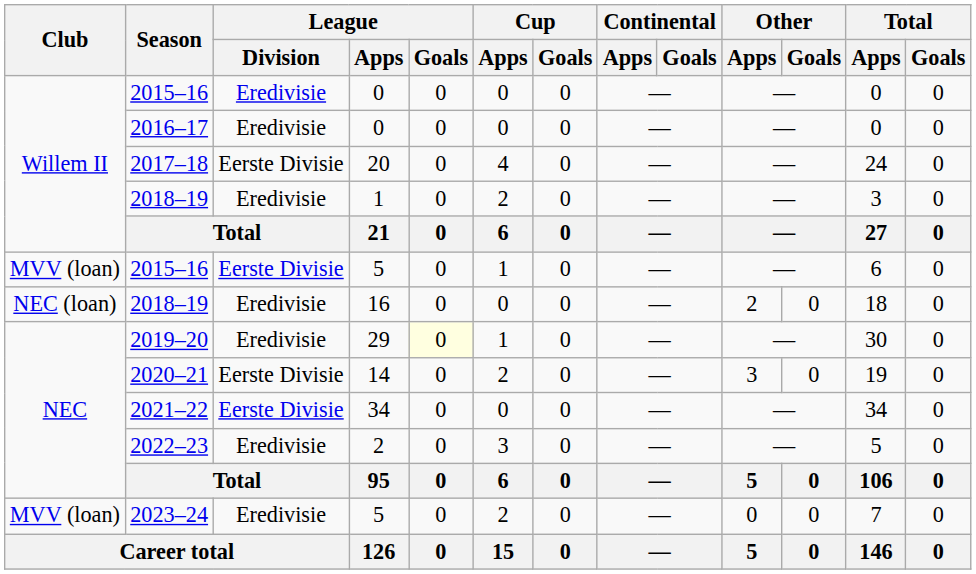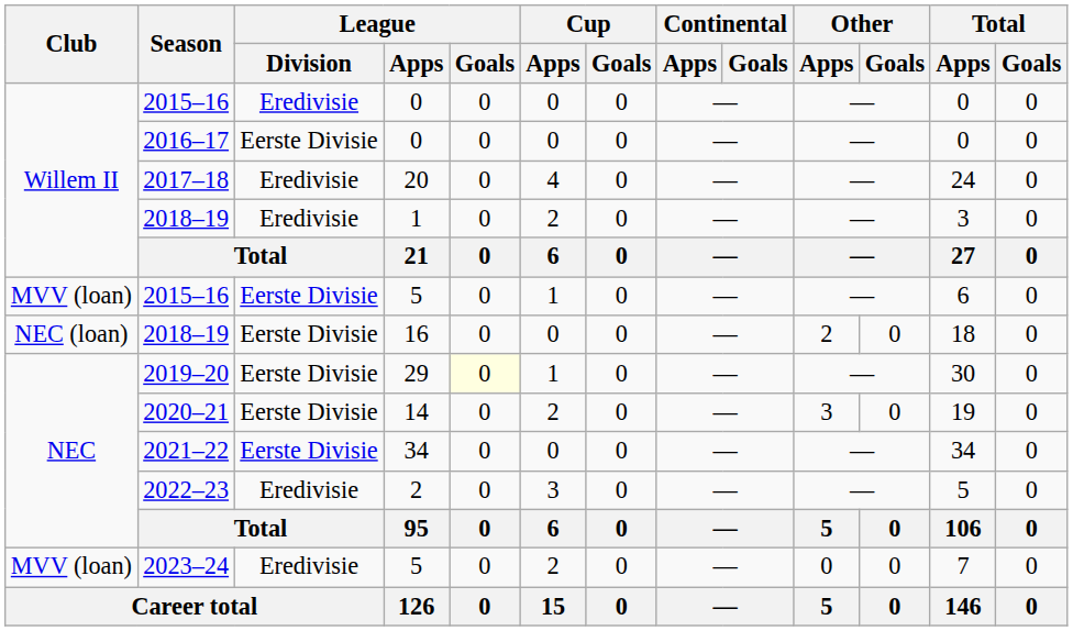2016–17 | League / Division: Eredivisie -> Eerste Divisie
2017–18 | League / Division: Eerste Divisie -> Eredivisie
2018–19 / 16 | League / Division: Eredivisie -> Eerste Divisie
2019–20 | League / Division: Eredivisie -> Eerste Divisie
